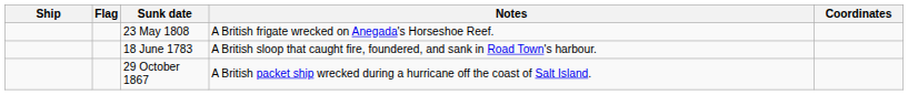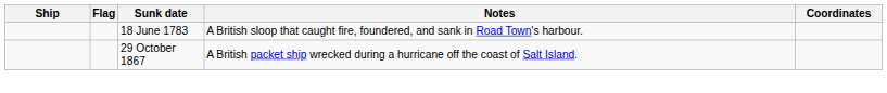- row: 23 May 1808 | A British frigate wrecked on Anegada's Horseshoe Reef.
